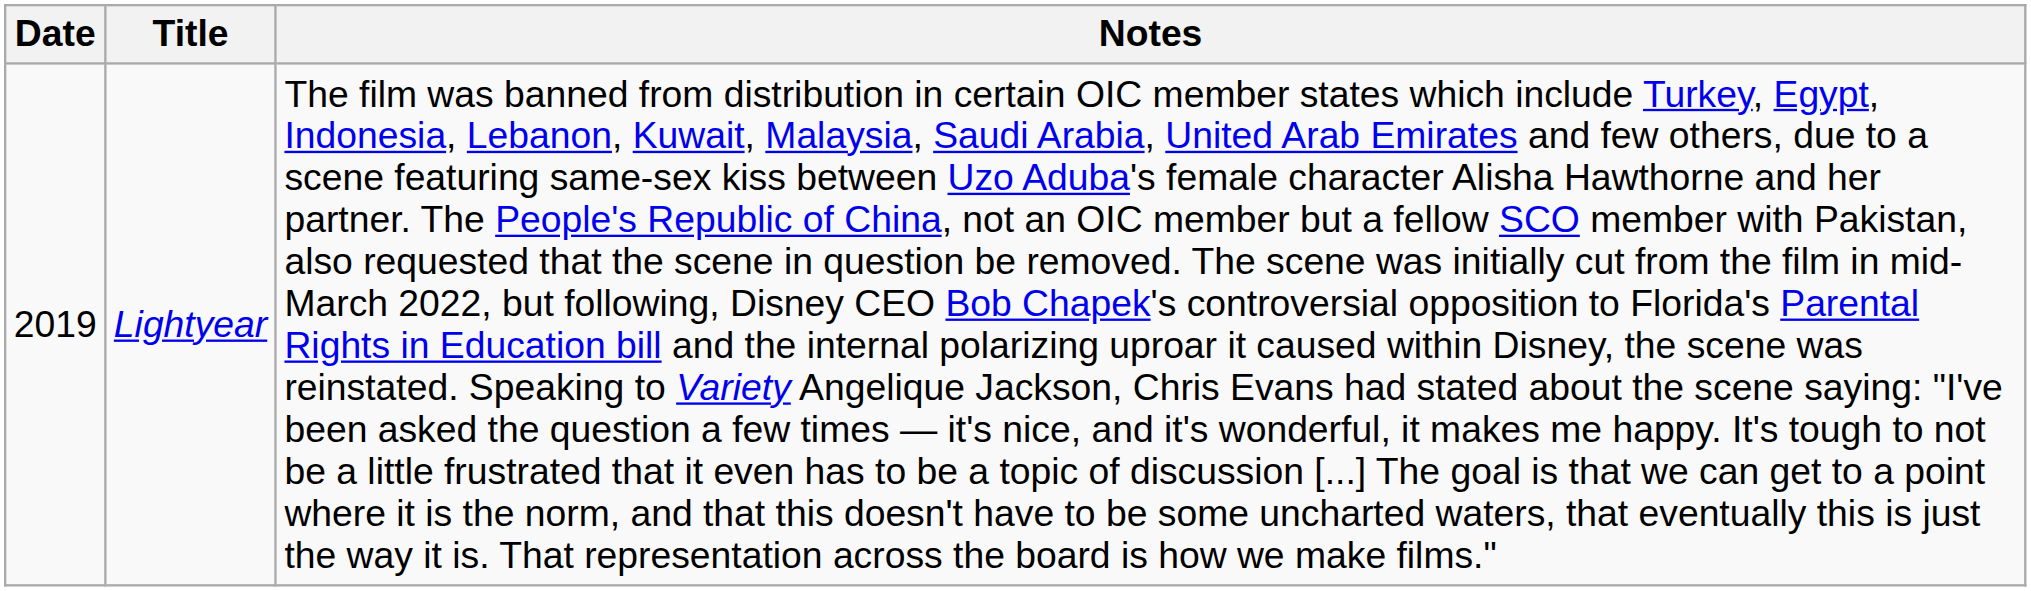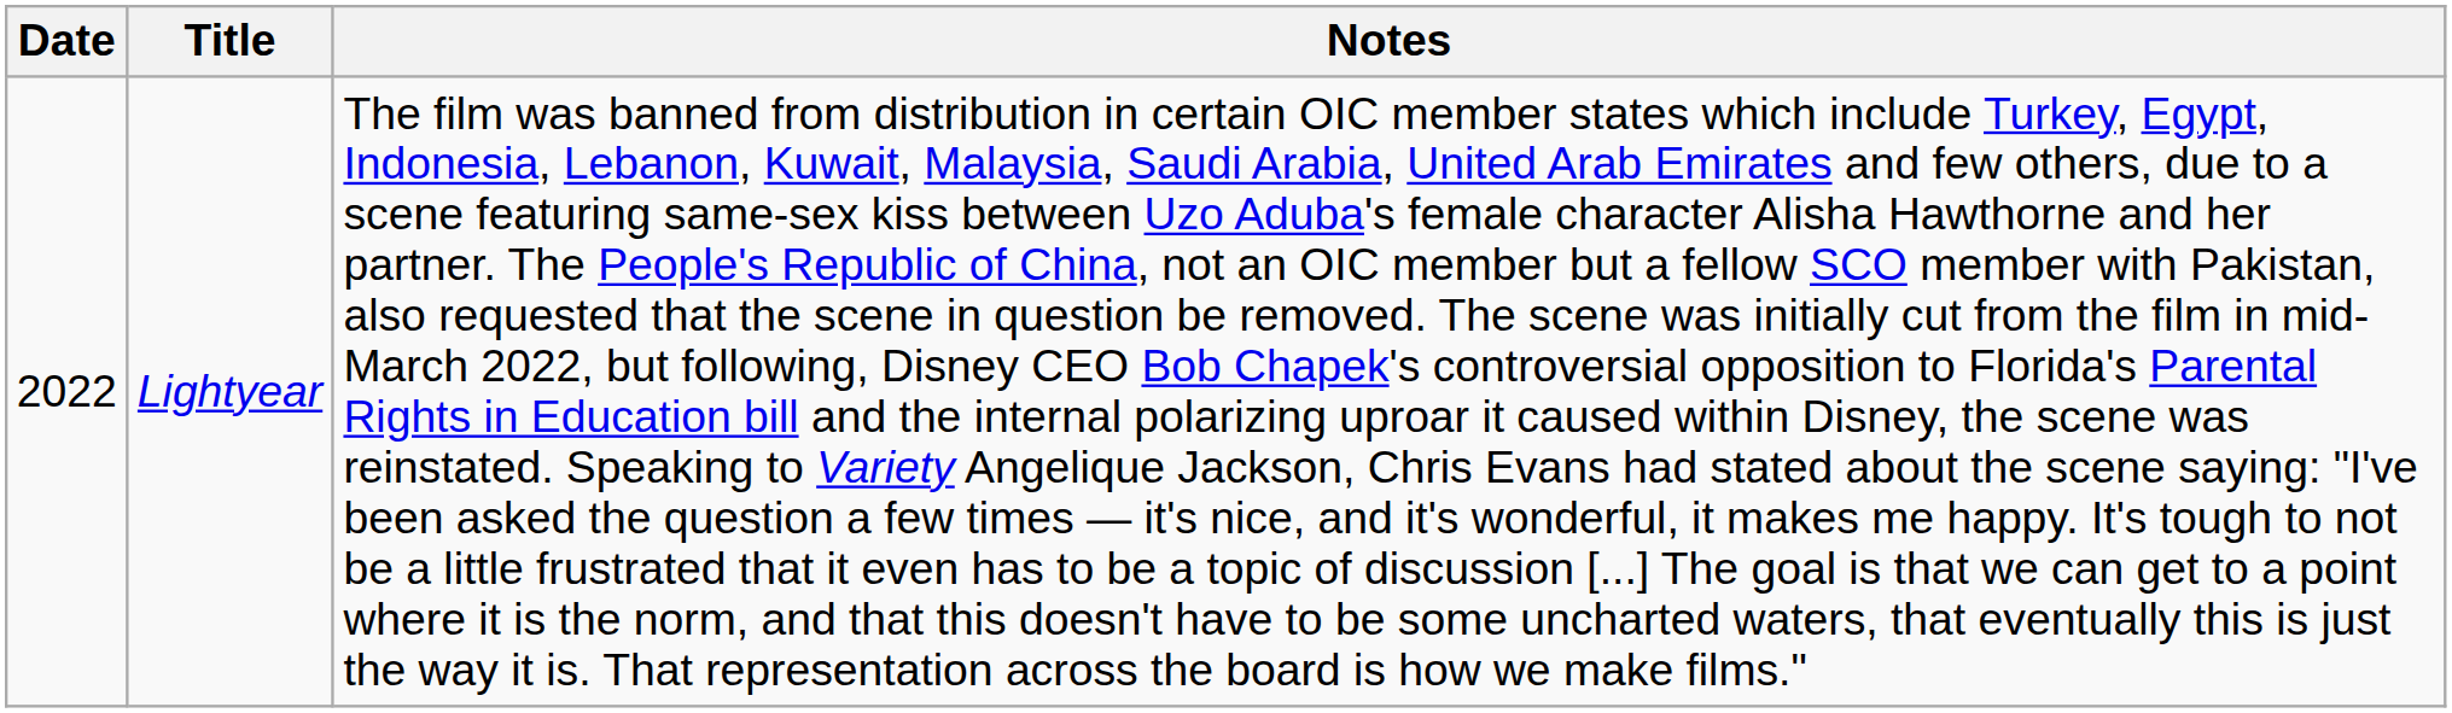Lightyear | Date: 2019 -> 2022
